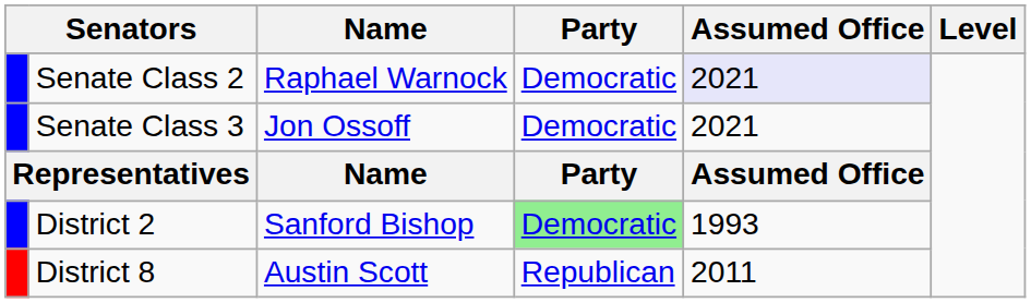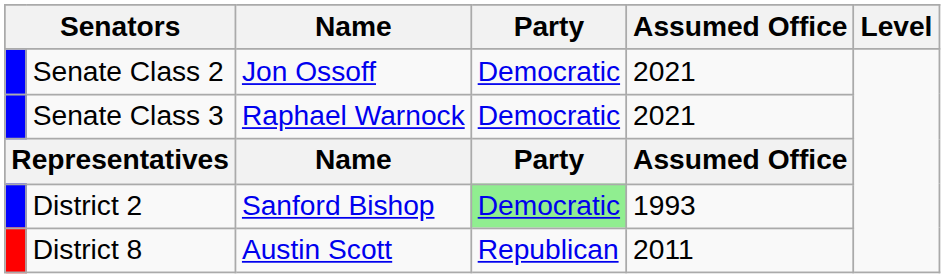Senate Class 2 | Name: Raphael Warnock -> Jon Ossoff
Senate Class 2 | Assumed Office: lavender background -> no background
Senate Class 3 | Name: Jon Ossoff -> Raphael Warnock
